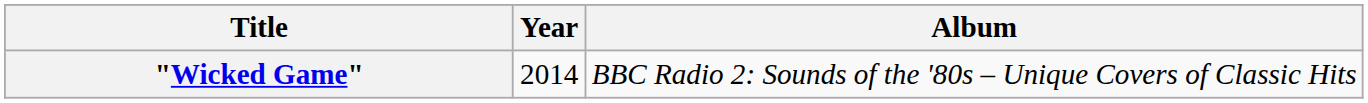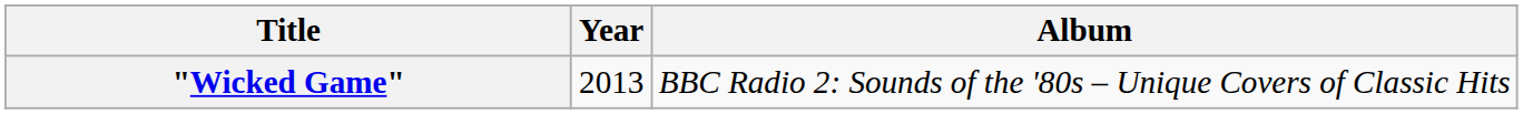"Wicked Game" | Year: 2014 -> 2013
